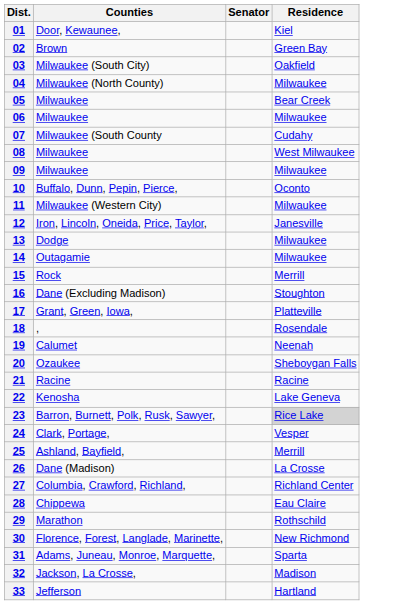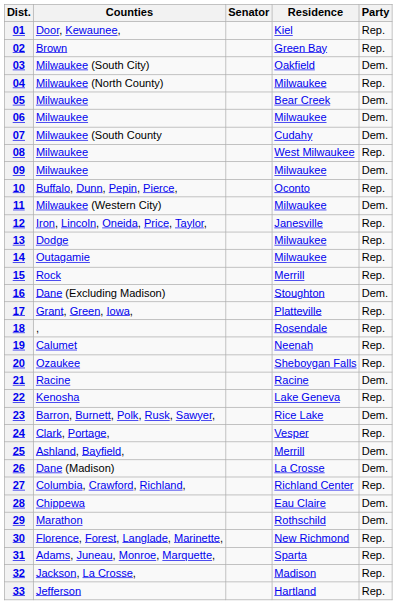+ column: Party | Rep. | Rep. | Dem. | Rep. | Dem. | Dem. | Dem. | Rep. | Dem. | Rep. | Dem. | Rep. | Rep. | Rep. | Rep. | Dem. | Rep. | Rep. | Rep. | Rep. | Dem. | Rep. | Dem. | Rep. | Dem. | Dem. | Rep. | Dem. | Dem. | Rep. | Rep. | Rep. | Rep.
23 | Residence: lightgrey background -> no background
